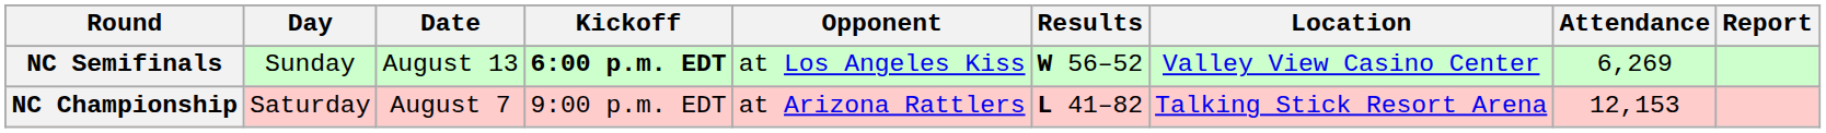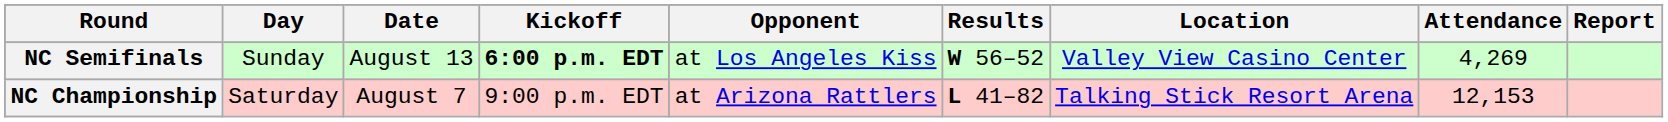NC Semifinals | Attendance: 6,269 -> 4,269
